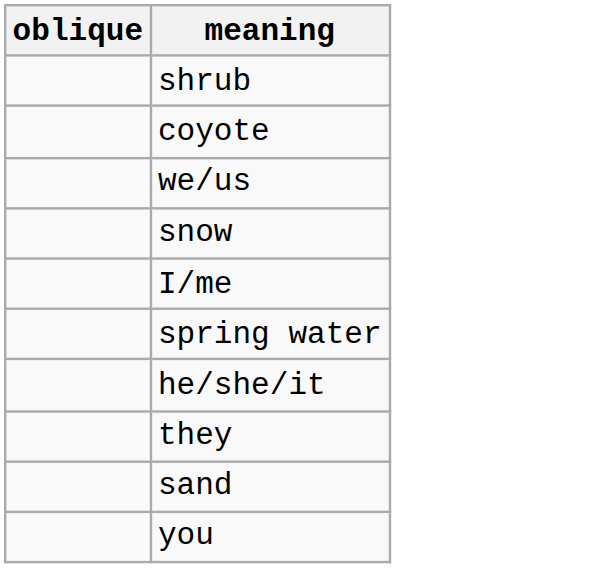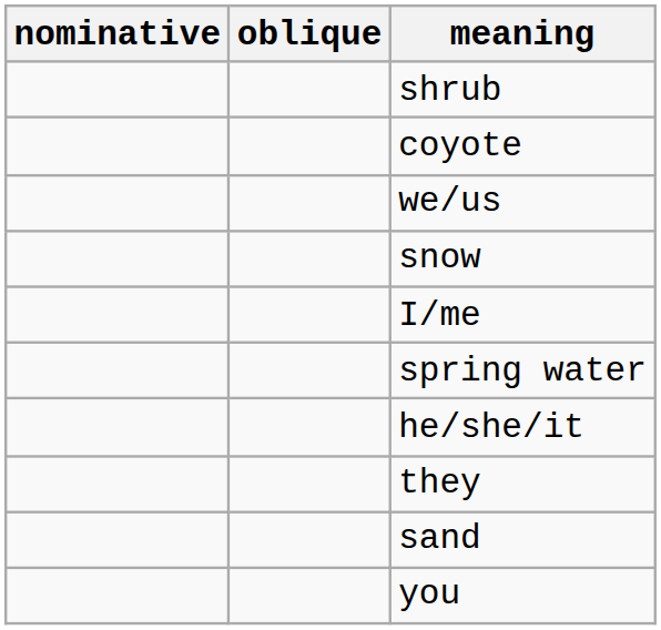+ column: nominative
